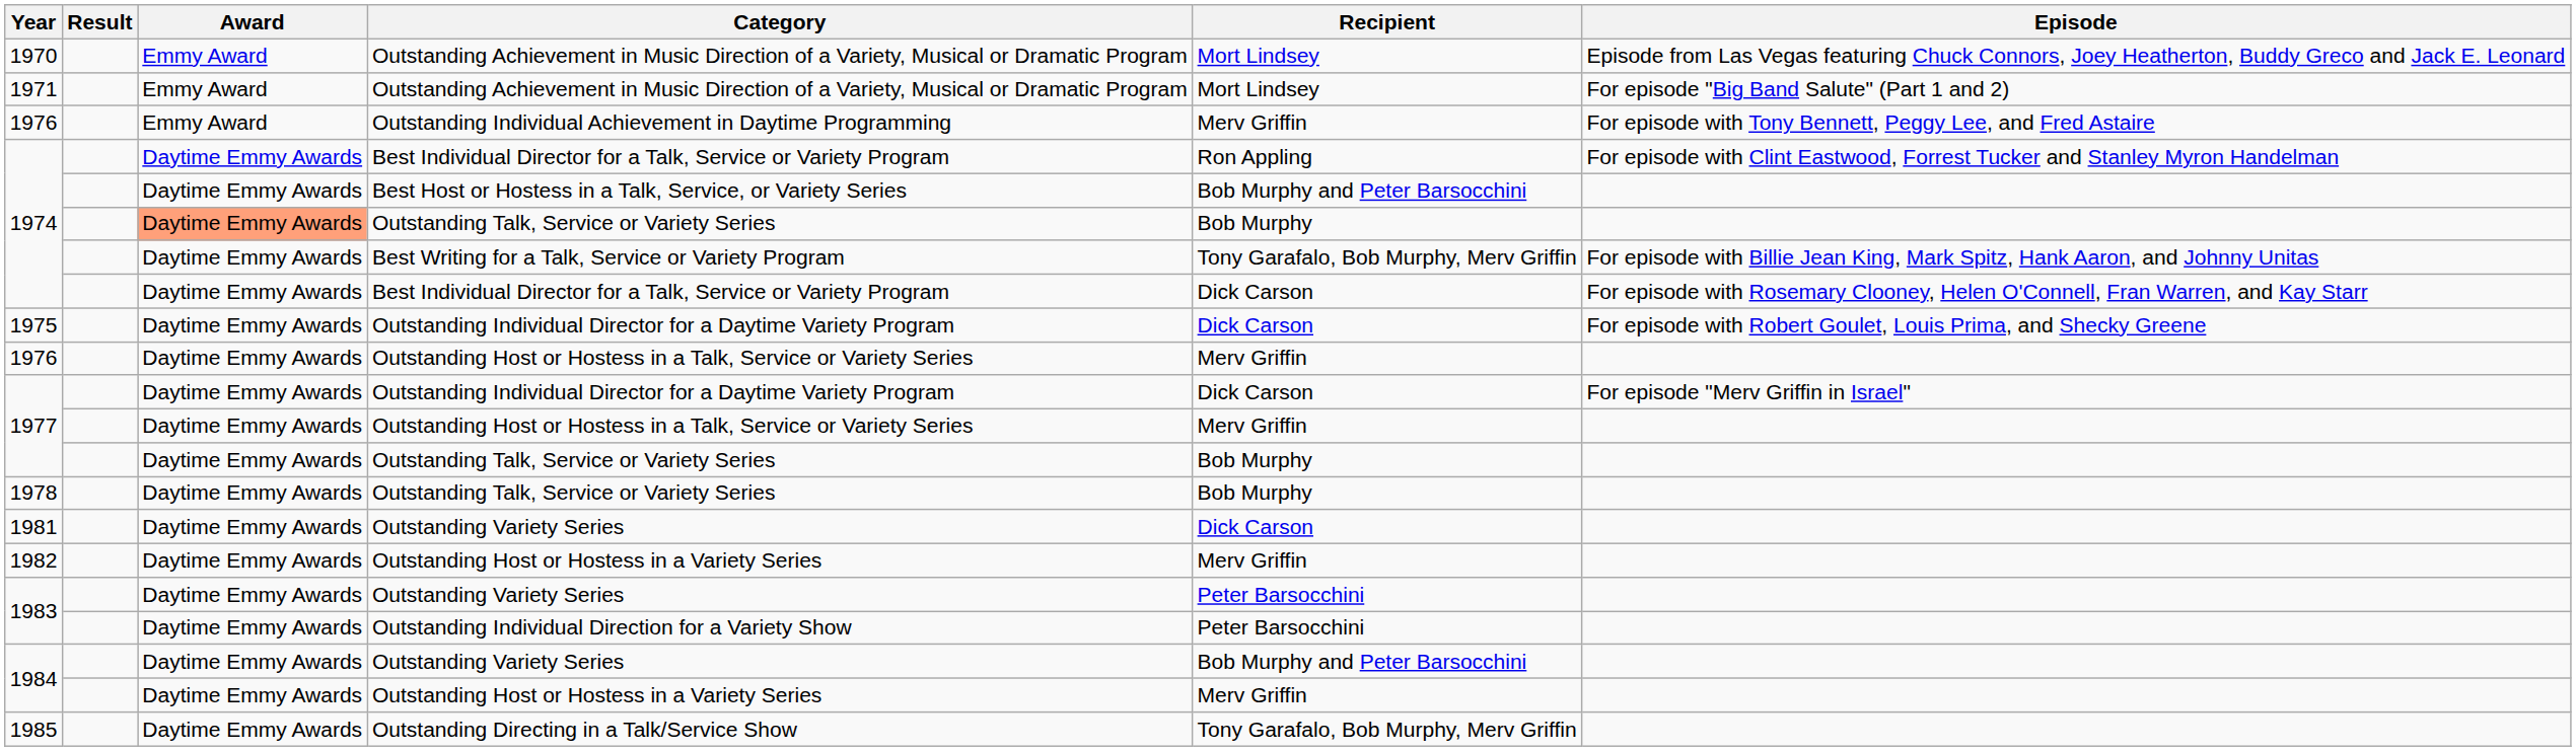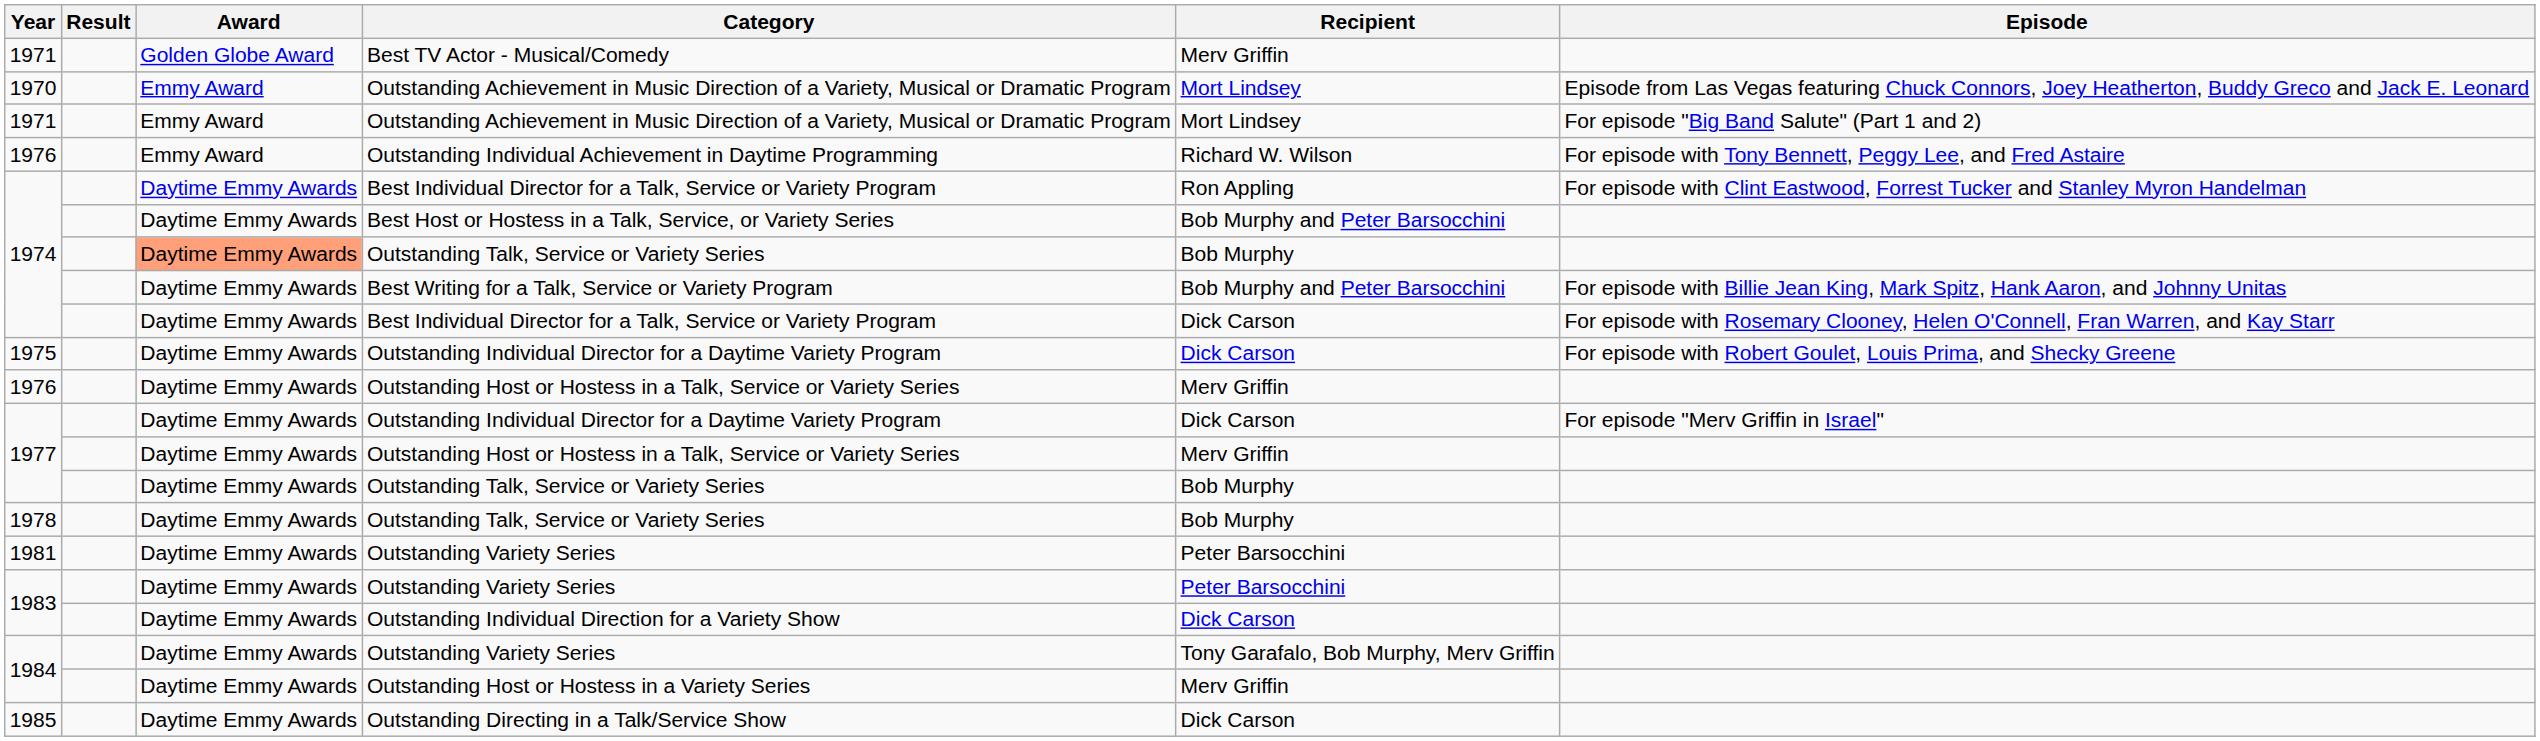+ row: 1971 | Golden Globe Award | Best TV Actor - Musical/Comedy | Merv Griffin
Outstanding Individual Achievement in Daytime Programming | Recipient: Merv Griffin -> Richard W. Wilson
Best Writing for a Talk, Service or Variety Program | Recipient: Tony Garafalo, Bob Murphy, Merv Griffin -> Bob Murphy and Peter Barsocchini
1981 / Outstanding Variety Series | Recipient: Dick Carson -> Peter Barsocchini
- row: 1982 | Daytime Emmy Awards | Outstanding Host or Hostess in a Variety Series | Merv Griffin
Outstanding Individual Direction for a Variety Show | Recipient: Peter Barsocchini -> Dick Carson
1984 / Outstanding Variety Series | Recipient: Bob Murphy and Peter Barsocchini -> Tony Garafalo, Bob Murphy, Merv Griffin
Outstanding Directing in a Talk/Service Show | Recipient: Tony Garafalo, Bob Murphy, Merv Griffin -> Dick Carson
